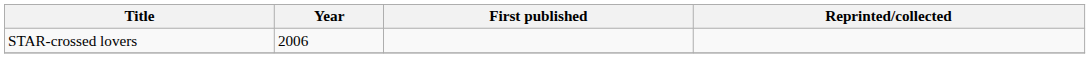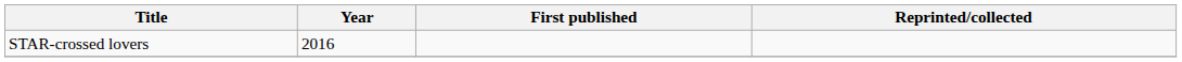STAR-crossed lovers | Year: 2006 -> 2016
